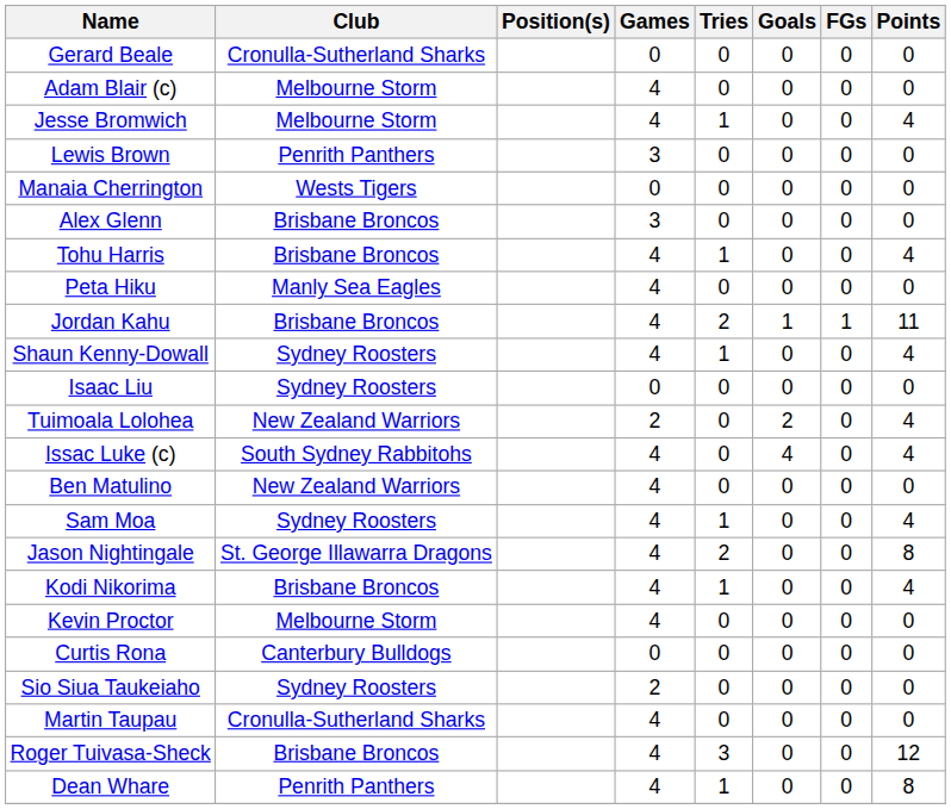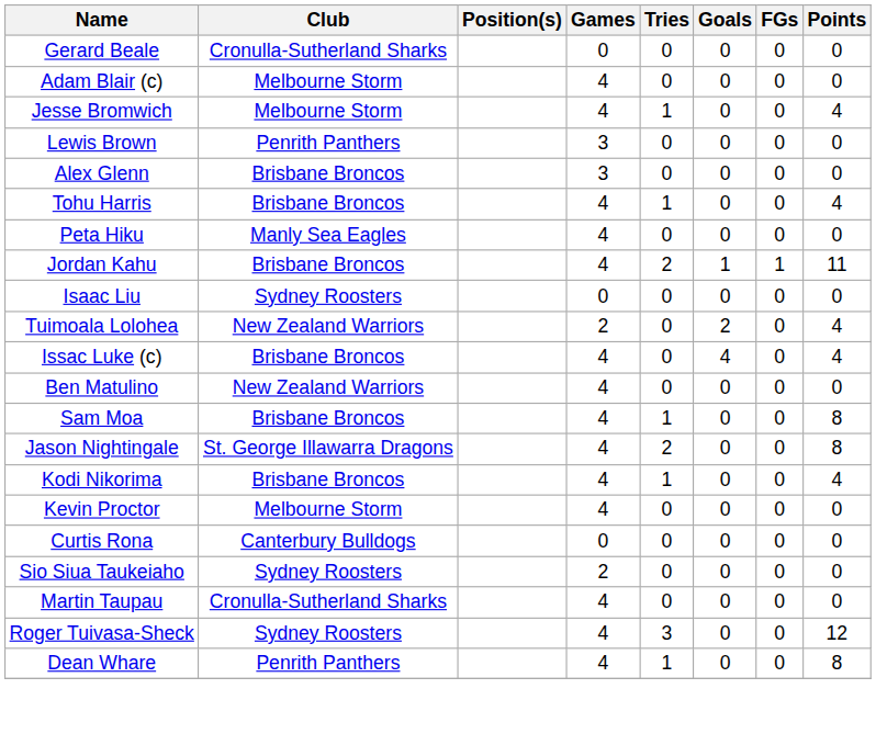- row: Manaia Cherrington | Wests Tigers | 0 | 0 | 0 | 0 | 0
- row: Shaun Kenny-Dowall | Sydney Roosters | 4 | 1 | 0 | 0 | 4
Issac Luke (c) | Club: South Sydney Rabbitohs -> Brisbane Broncos
Sam Moa | Club: Sydney Roosters -> Brisbane Broncos
Sam Moa | Points: 4 -> 8
Roger Tuivasa-Sheck | Club: Brisbane Broncos -> Sydney Roosters
